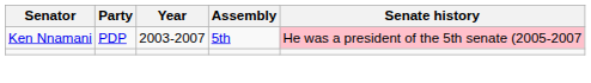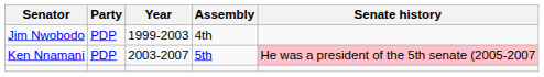+ row: Jim Nwobodo | PDP | 1999-2003 | 4th
